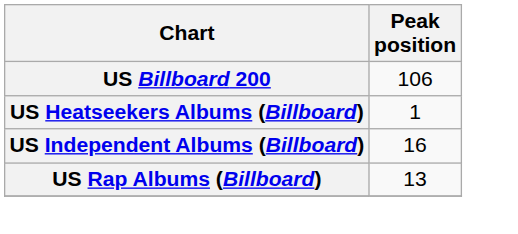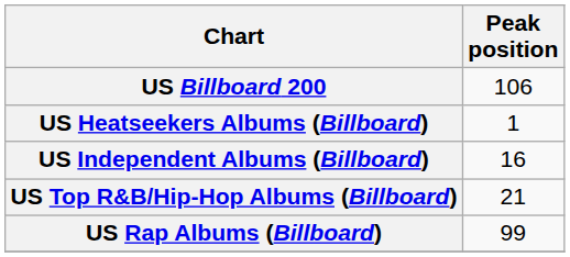+ row: US Top R&B/Hip-Hop Albums (Billboard) | 21
US Rap Albums (Billboard) | Peak position: 13 -> 99
